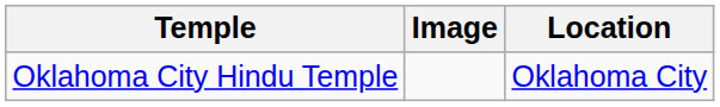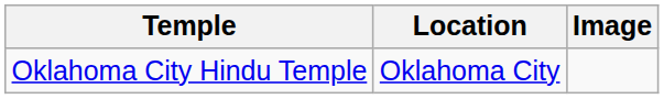columns swapped: Location <-> Image
